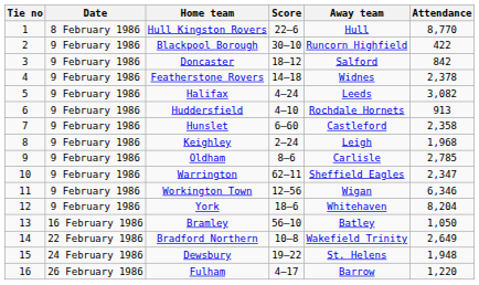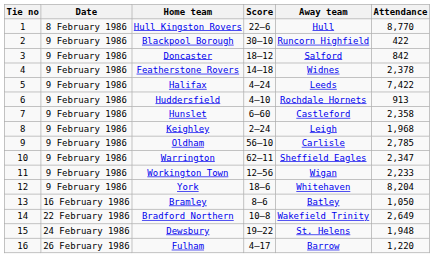Halifax | Attendance: 3,082 -> 7,422
Oldham | Score: 8–6 -> 56–10
Workington Town | Attendance: 6,346 -> 2,233
Bramley | Score: 56–10 -> 8–6
